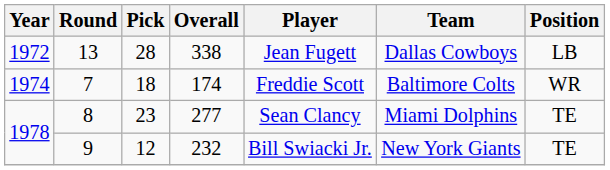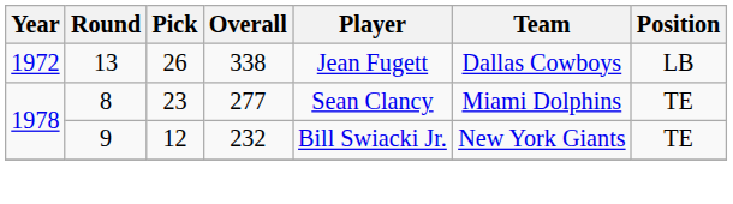13 | Pick: 28 -> 26
- row: 1974 | 7 | 18 | 174 | Freddie Scott | Baltimore Colts | WR
